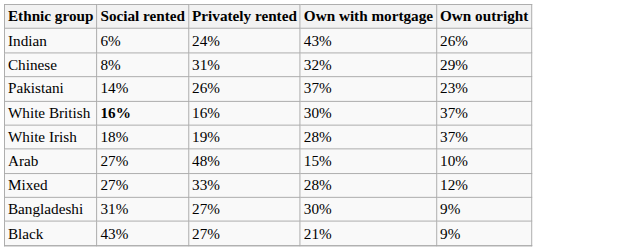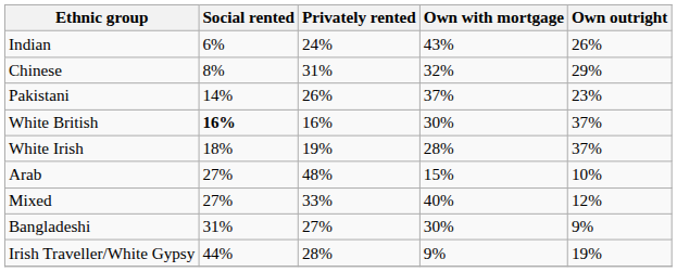Mixed | Own with mortgage: 28% -> 40%
- row: Black | 43% | 27% | 21% | 9%
+ row: Irish Traveller/White Gypsy | 44% | 28% | 9% | 19%
